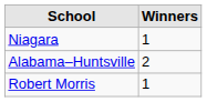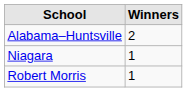rows swapped: Alabama–Huntsville <-> Niagara
